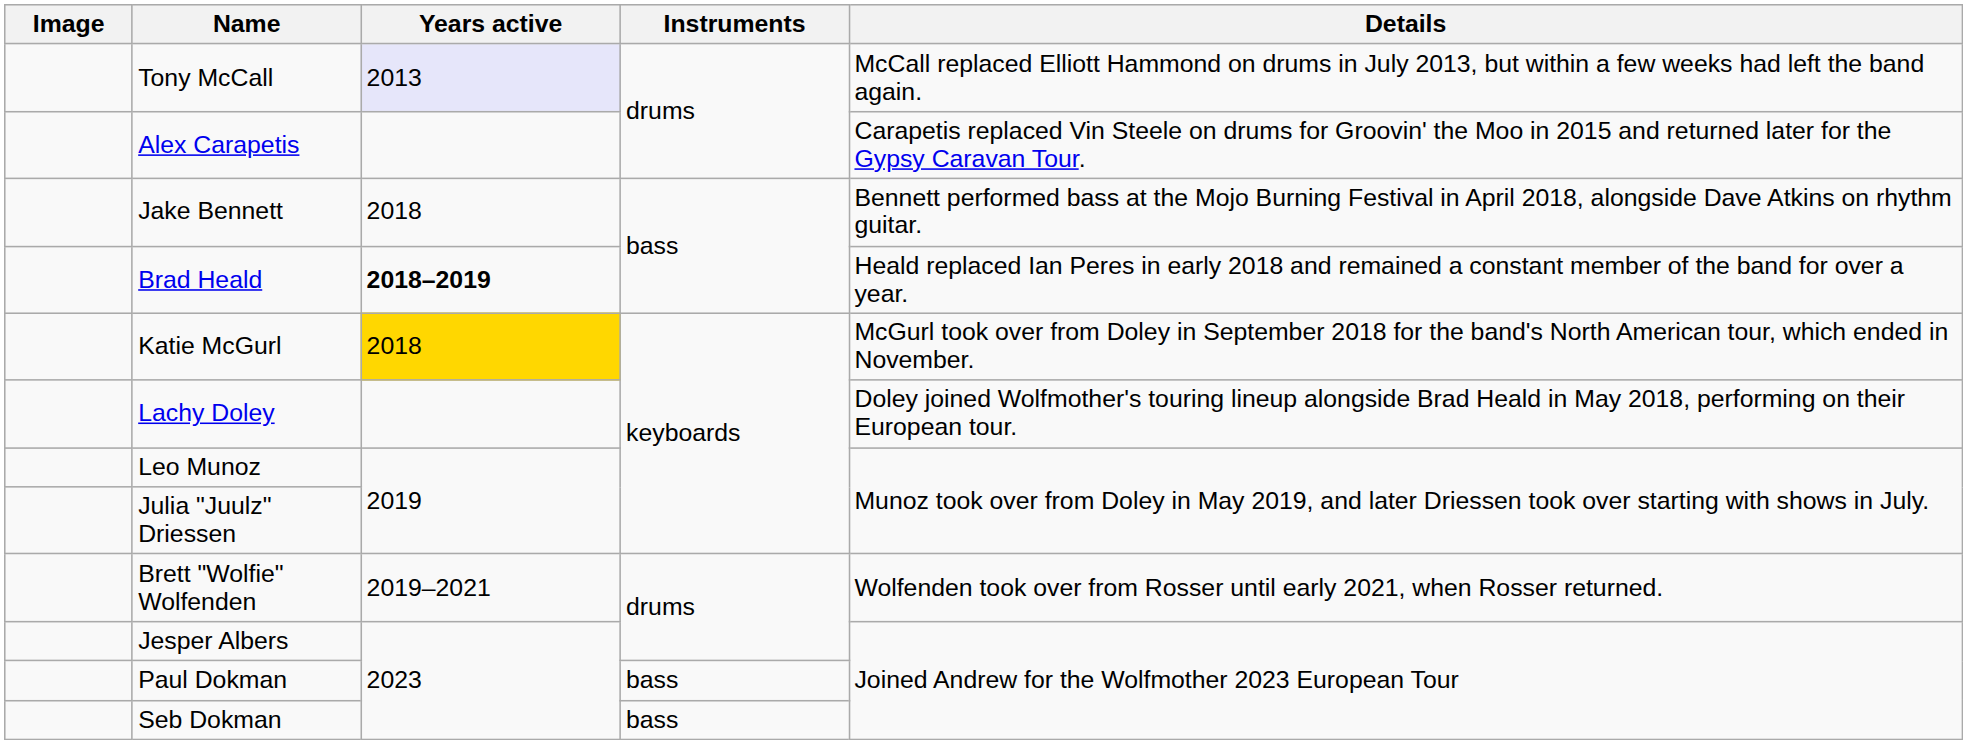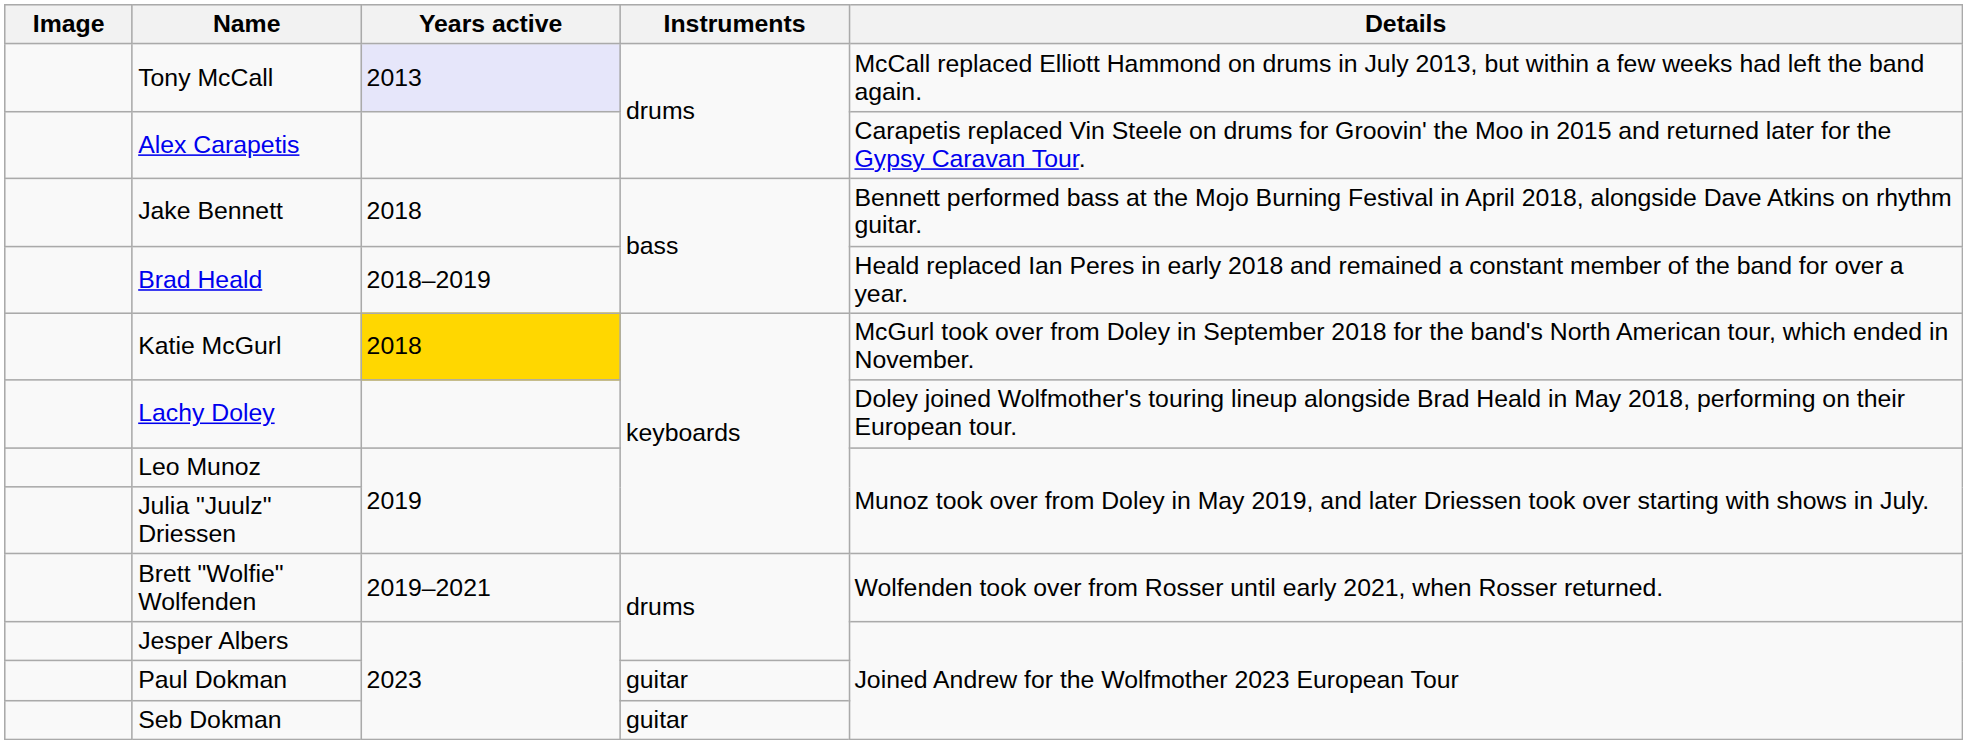Brad Heald | Years active: bold -> normal
Paul Dokman | Instruments: bass -> guitar
Seb Dokman | Instruments: bass -> guitar
